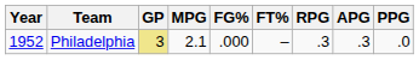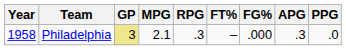columns swapped: FG% <-> RPG
Philadelphia | Year: 1952 -> 1958
